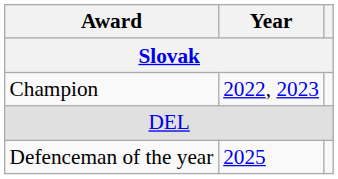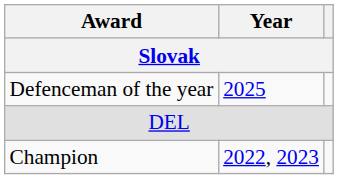rows swapped: Champion <-> Defenceman of the year
